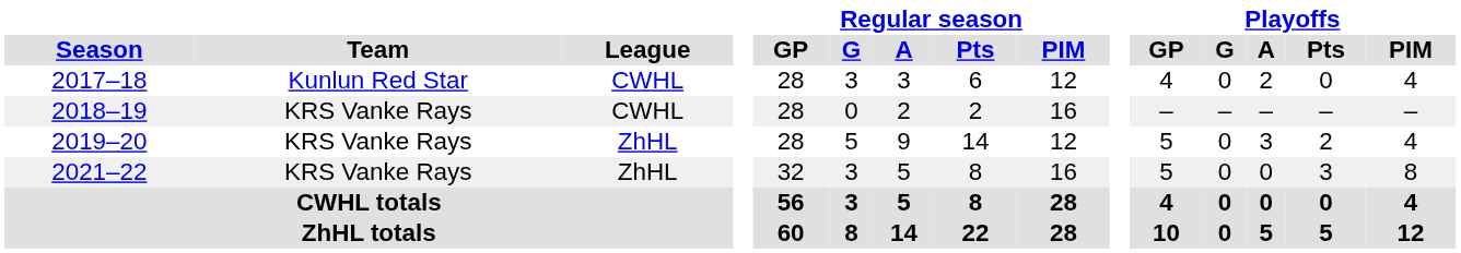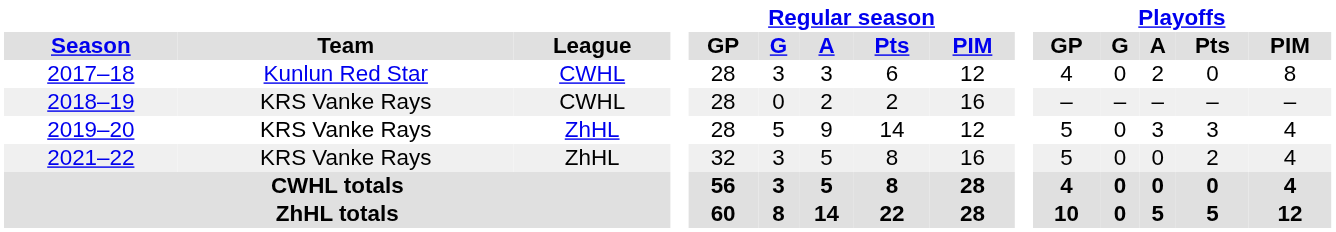2017–18 | Playoffs / PIM: 4 -> 8
2019–20 | Playoffs / Pts: 2 -> 3
2021–22 | Playoffs / Pts: 3 -> 2
2021–22 | Playoffs / PIM: 8 -> 4
